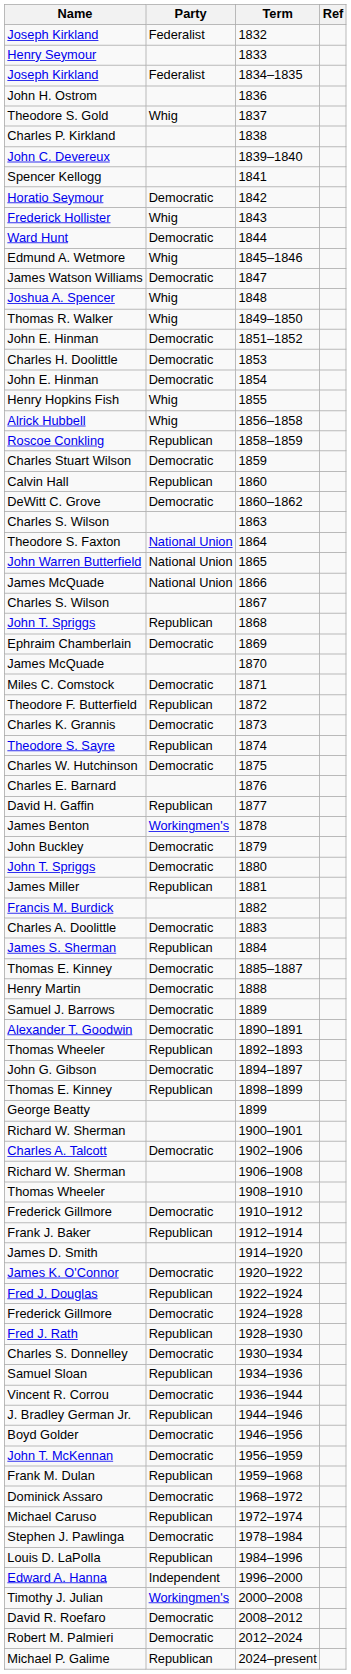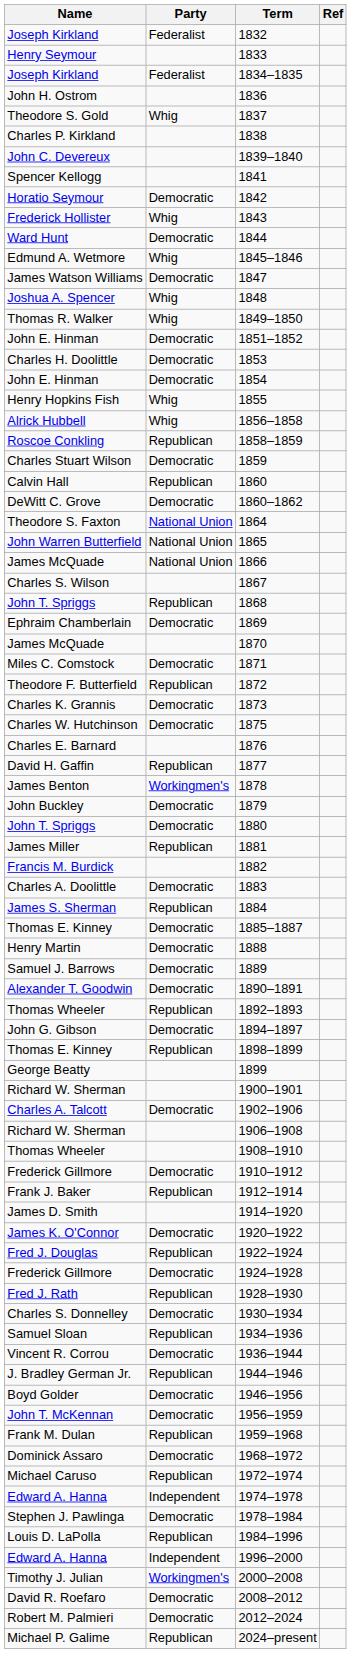- row: Charles S. Wilson | 1863
- row: Theodore S. Sayre | Republican | 1874
+ row: Edward A. Hanna | Independent | 1974–1978
